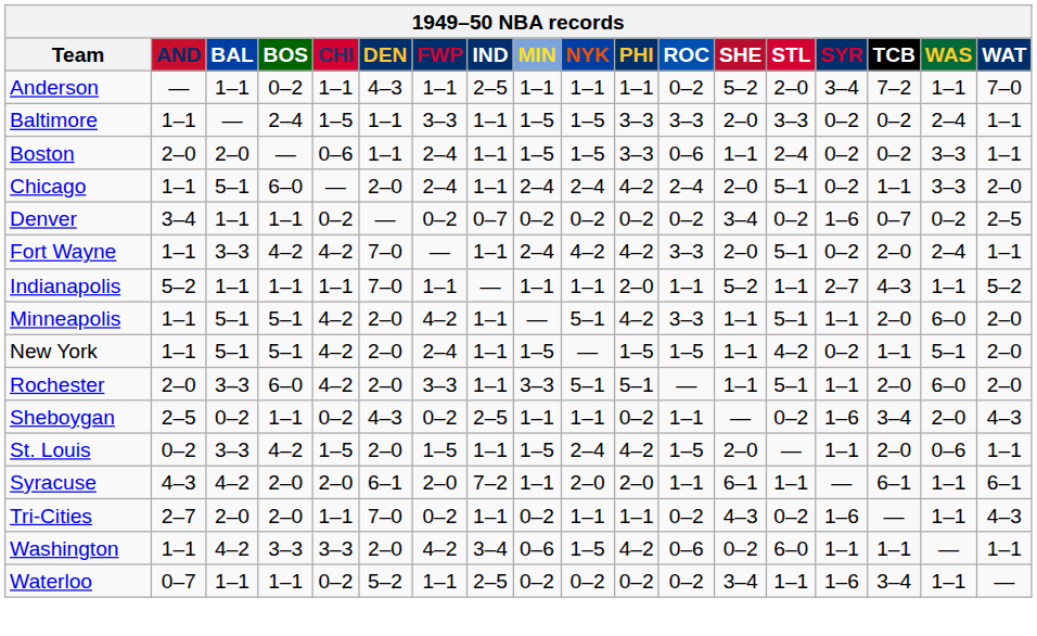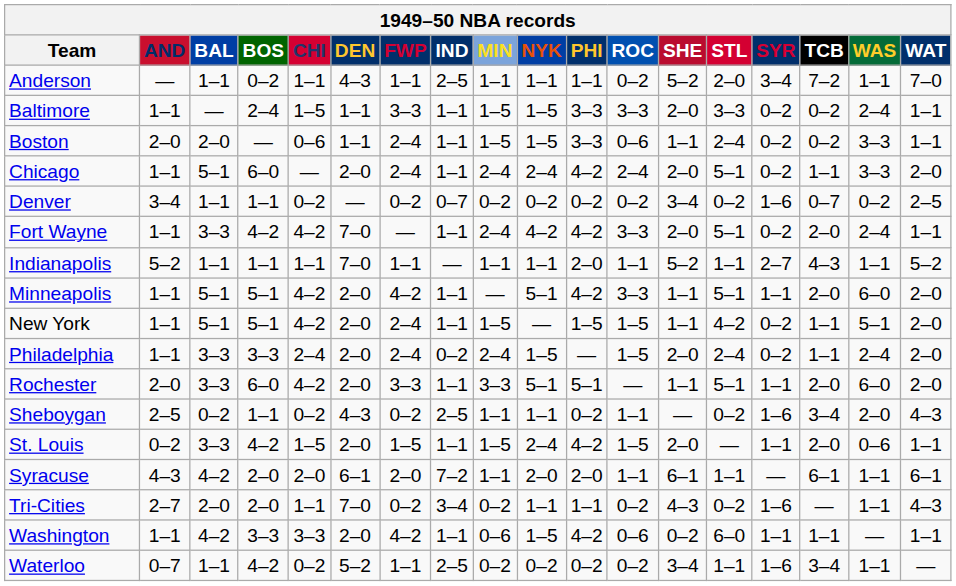+ row: Philadelphia | 1–1 | 3–3 | 3–3 | 2–4 | 2–0 | 2–4 | 0–2 | 2–4 | 1–5 | — | 1–5 | 2–0 | 2–4 | 0–2 | 1–1 | 2–4 | 2–0
Tri-Cities | IND: 1–1 -> 3–4
Washington | IND: 3–4 -> 1–1
Waterloo | BOS: 1–1 -> 4–2
